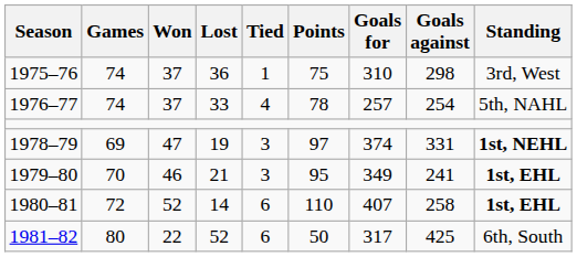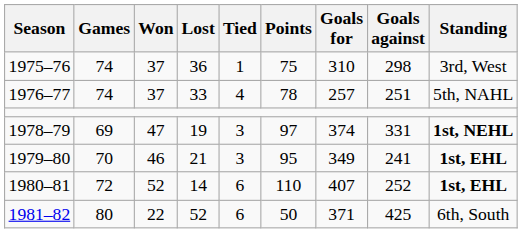1976–77 | Goals against: 254 -> 251
1980–81 | Goals against: 258 -> 252
1981–82 | Goals for: 317 -> 371
